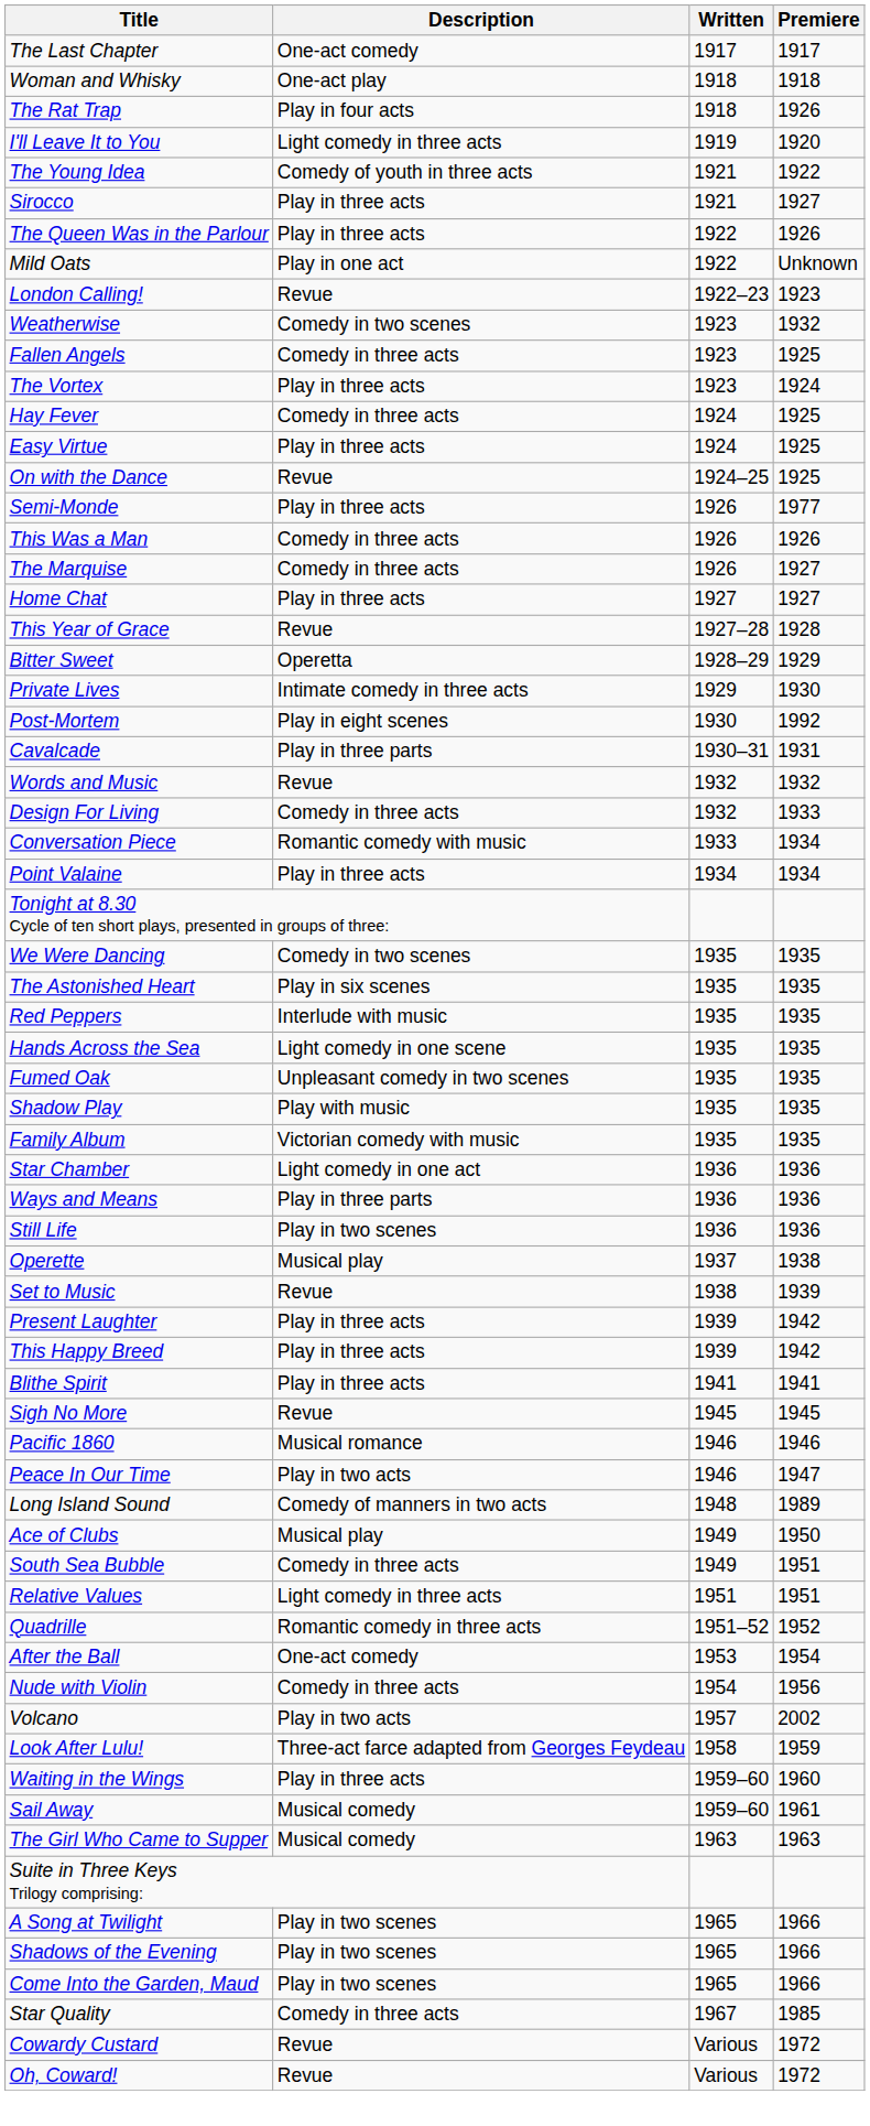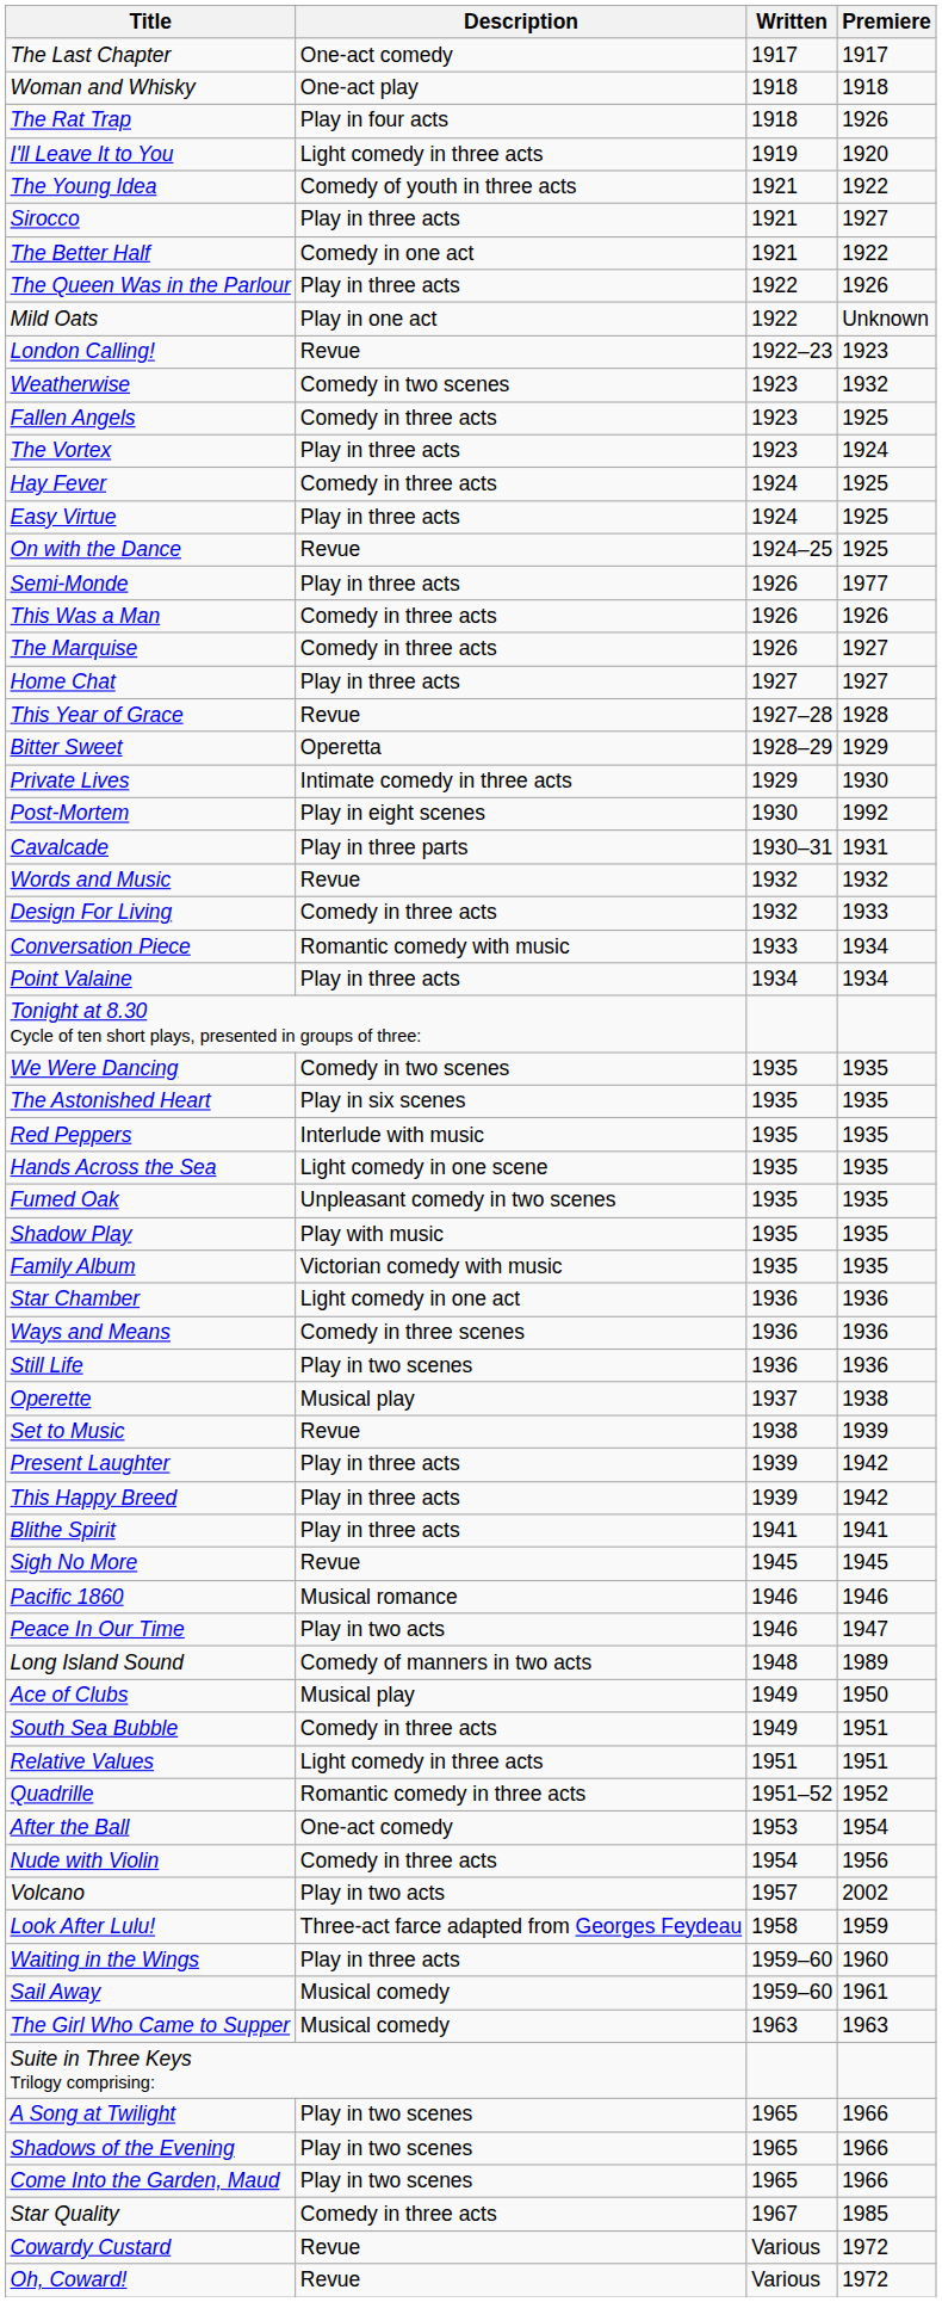+ row: The Better Half | Comedy in one act | 1921 | 1922
Ways and Means | Description: Play in three parts -> Comedy in three scenes
